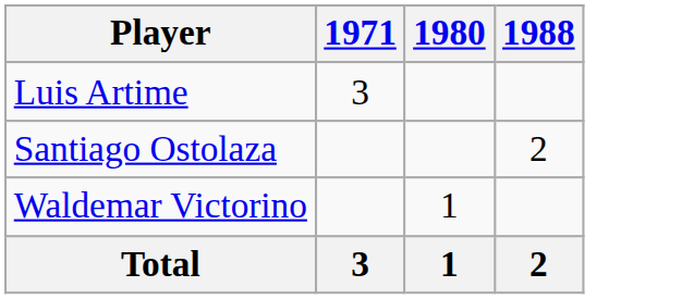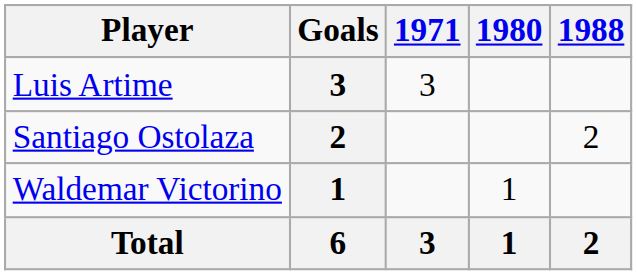+ column: Goals | 3 | 2 | 1 | 6
